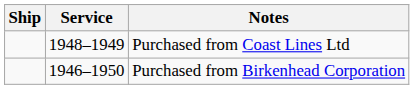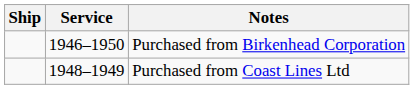rows swapped: Purchased from Birkenhead Corporation <-> Purchased from Coast Lines Ltd
